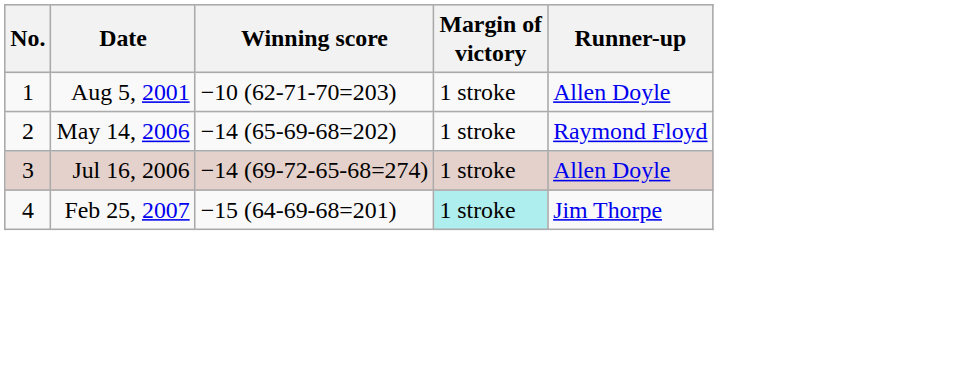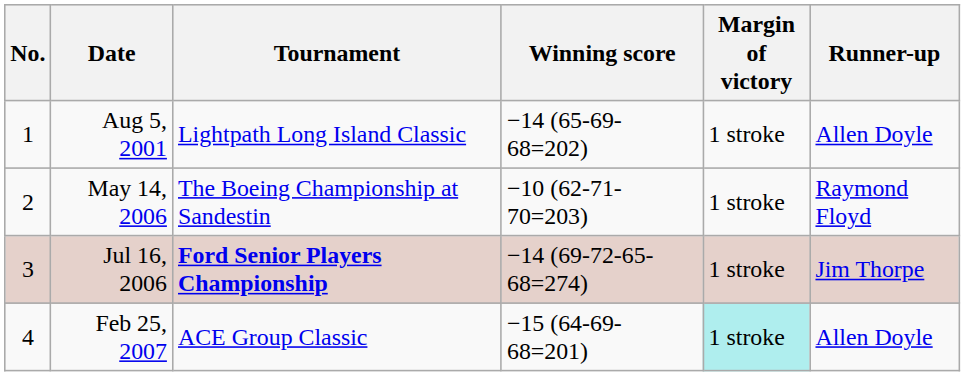+ column: Tournament | Lightpath Long Island Classic | The Boeing Championship at Sandestin | Ford Senior Players Championship | ACE Group Classic
Aug 5, 2001 | Winning score: −10 (62-71-70=203) -> −14 (65-69-68=202)
May 14, 2006 | Winning score: −14 (65-69-68=202) -> −10 (62-71-70=203)
Jul 16, 2006 | Runner-up: Allen Doyle -> Jim Thorpe
Feb 25, 2007 | Runner-up: Jim Thorpe -> Allen Doyle
